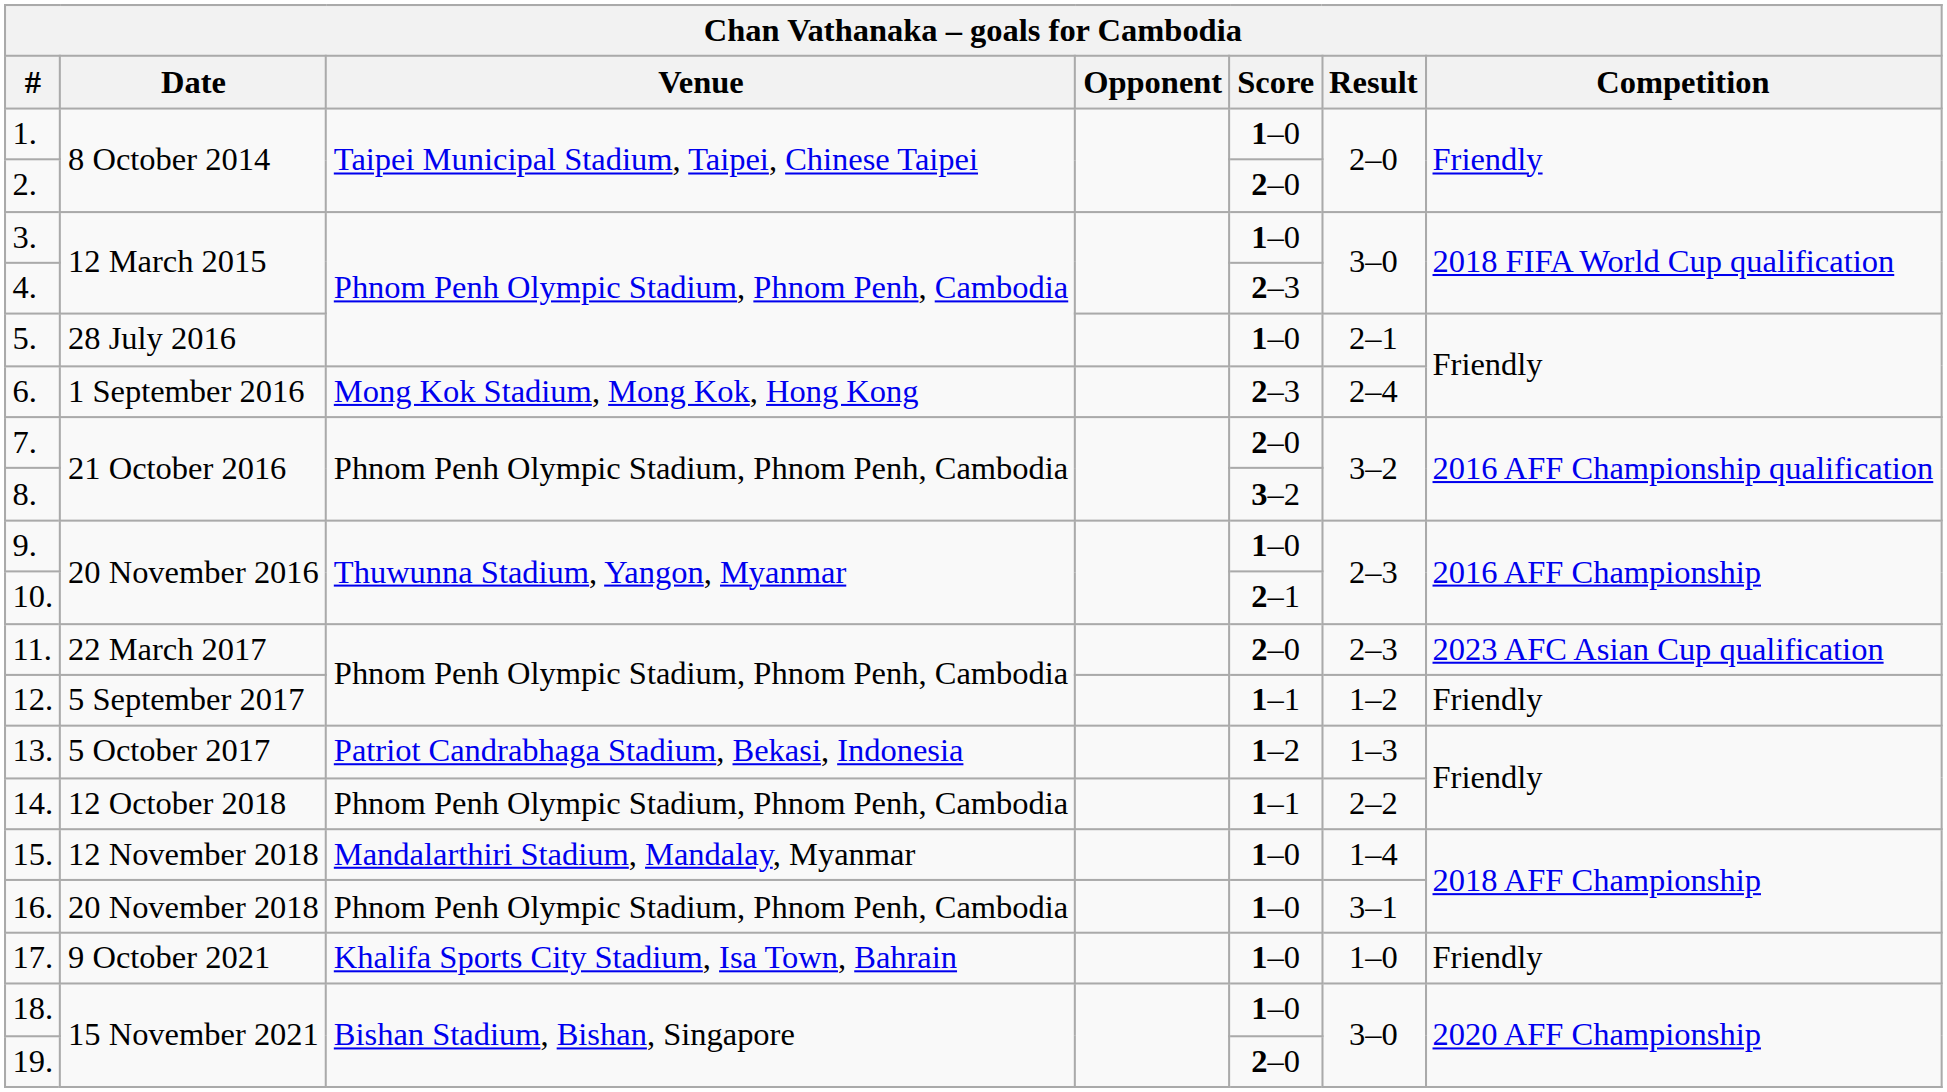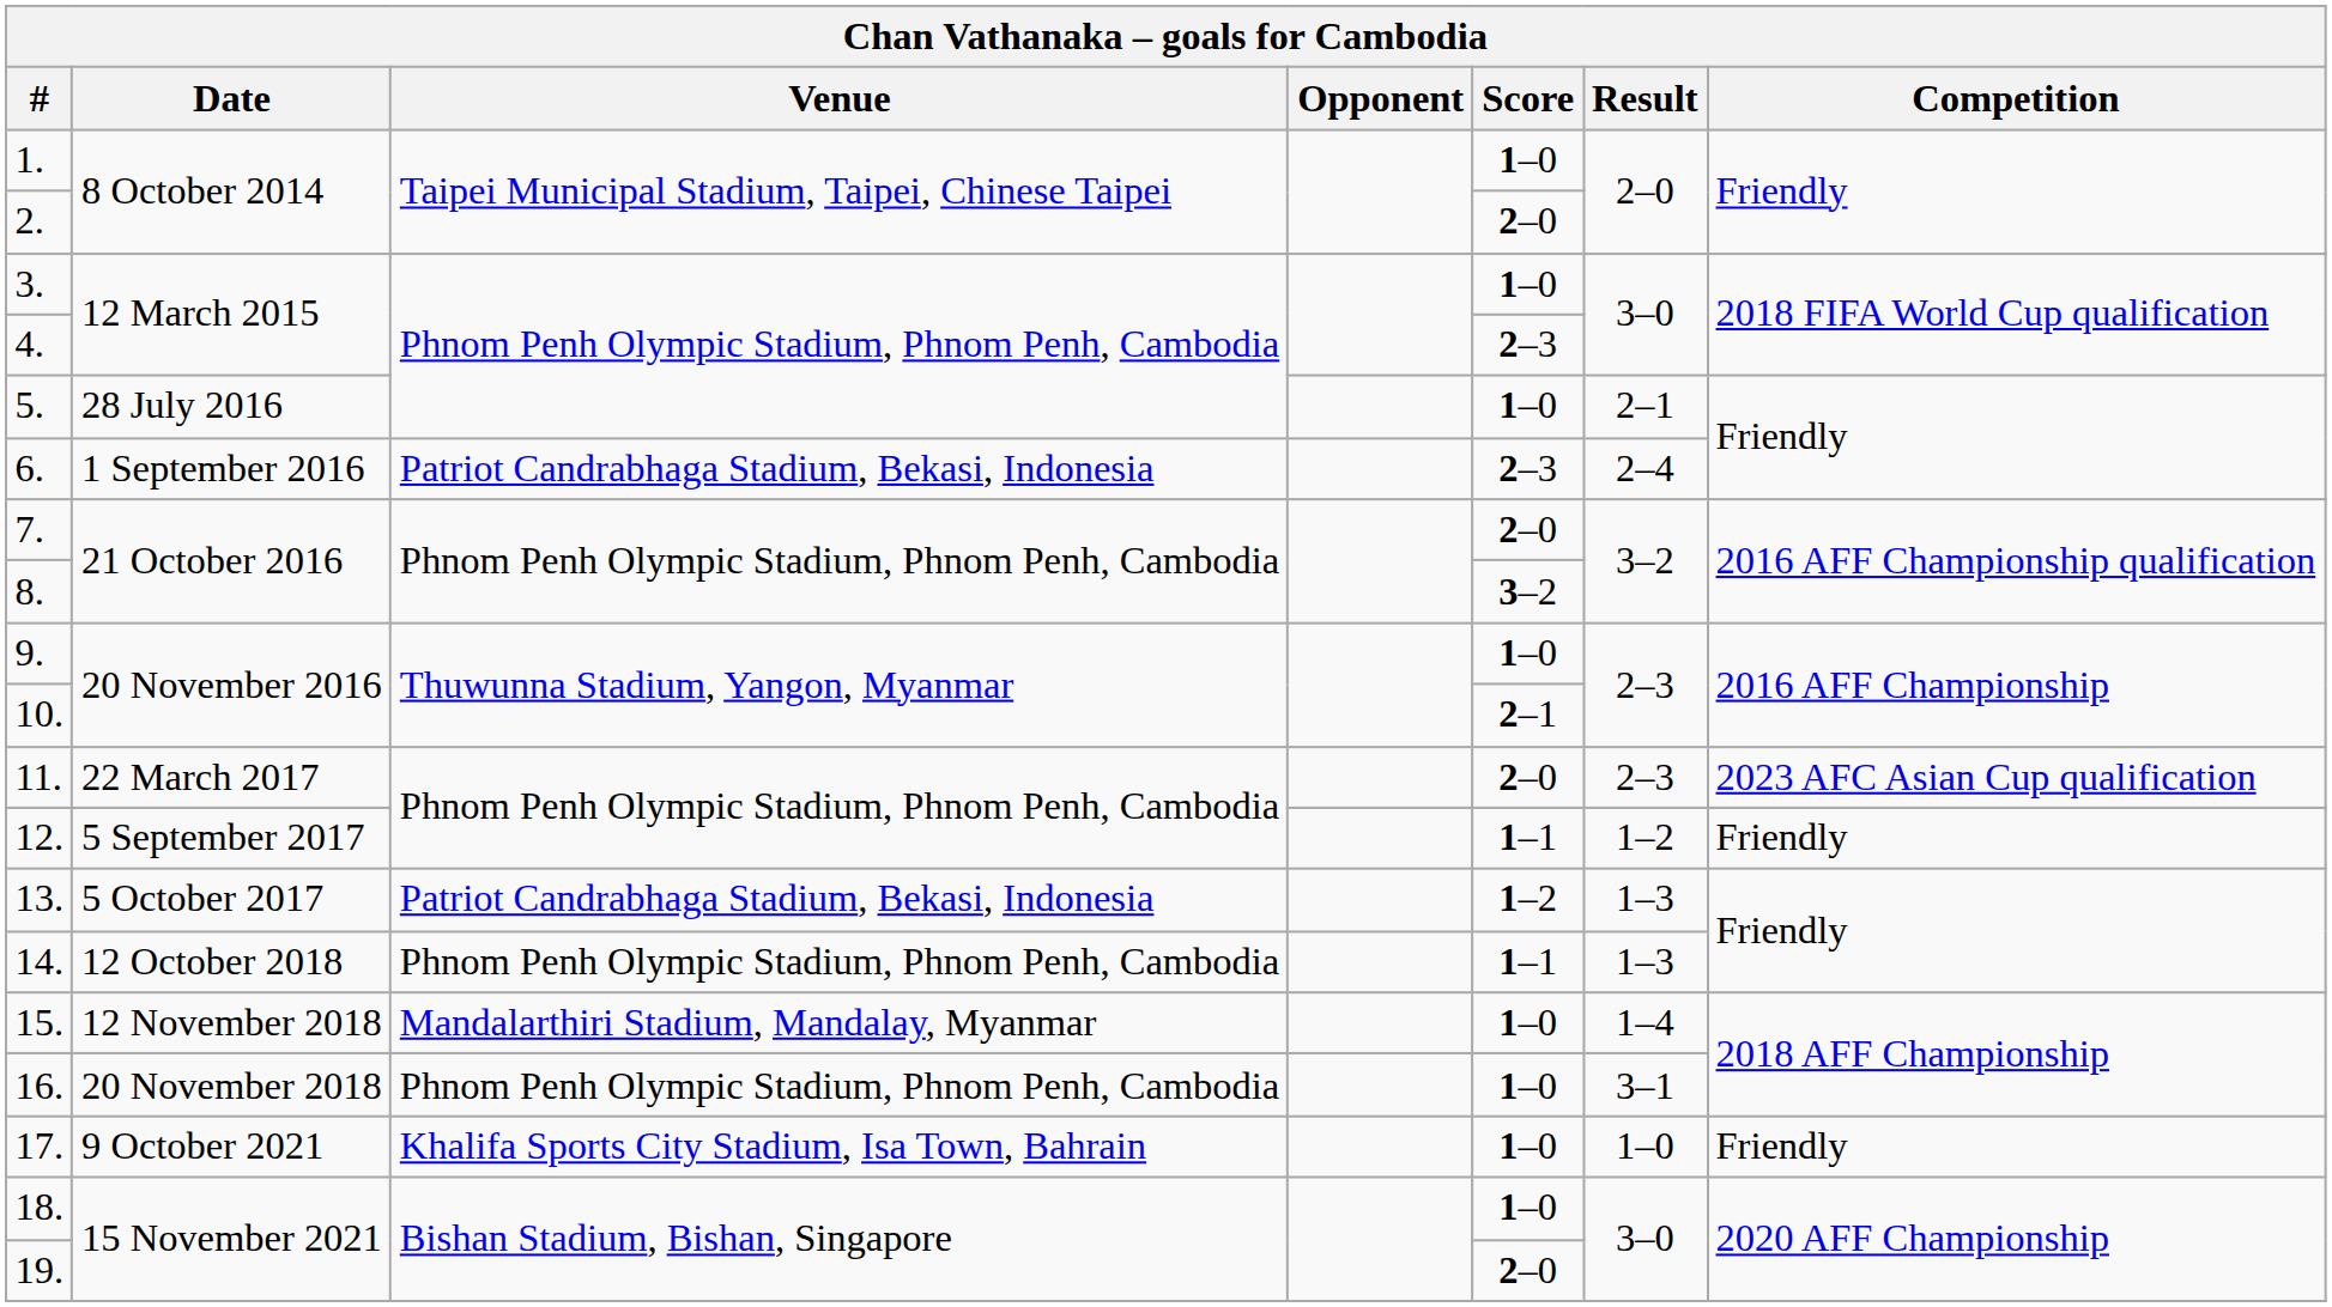6. | Venue: Mong Kok Stadium, Mong Kok, Hong Kong -> Patriot Candrabhaga Stadium, Bekasi, Indonesia
14. | Result: 2–2 -> 1–3
